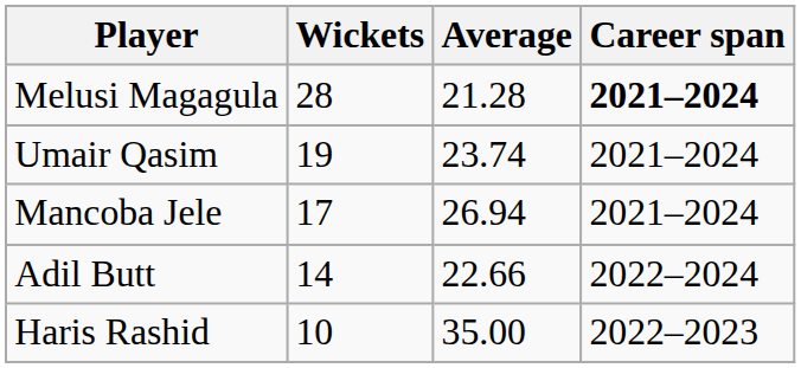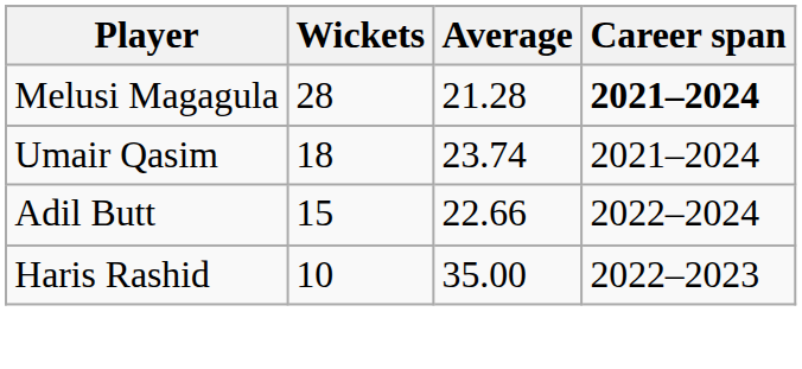Umair Qasim | Wickets: 19 -> 18
- row: Mancoba Jele | 17 | 26.94 | 2021–2024
Adil Butt | Wickets: 14 -> 15
